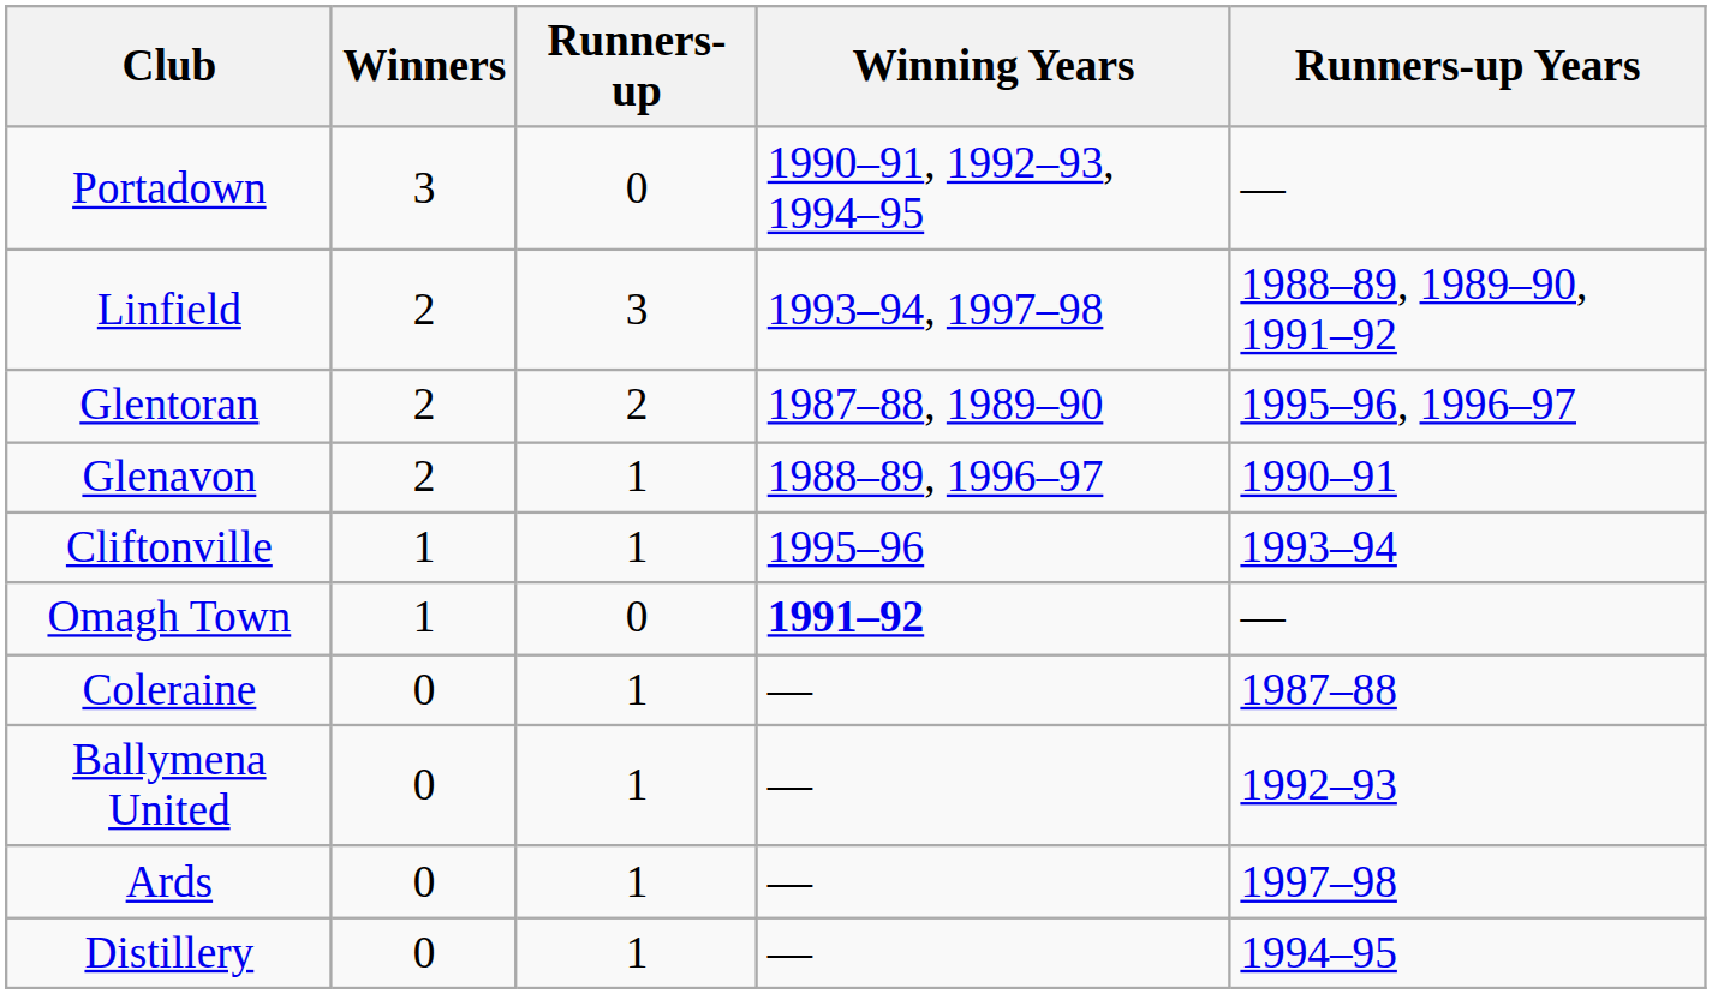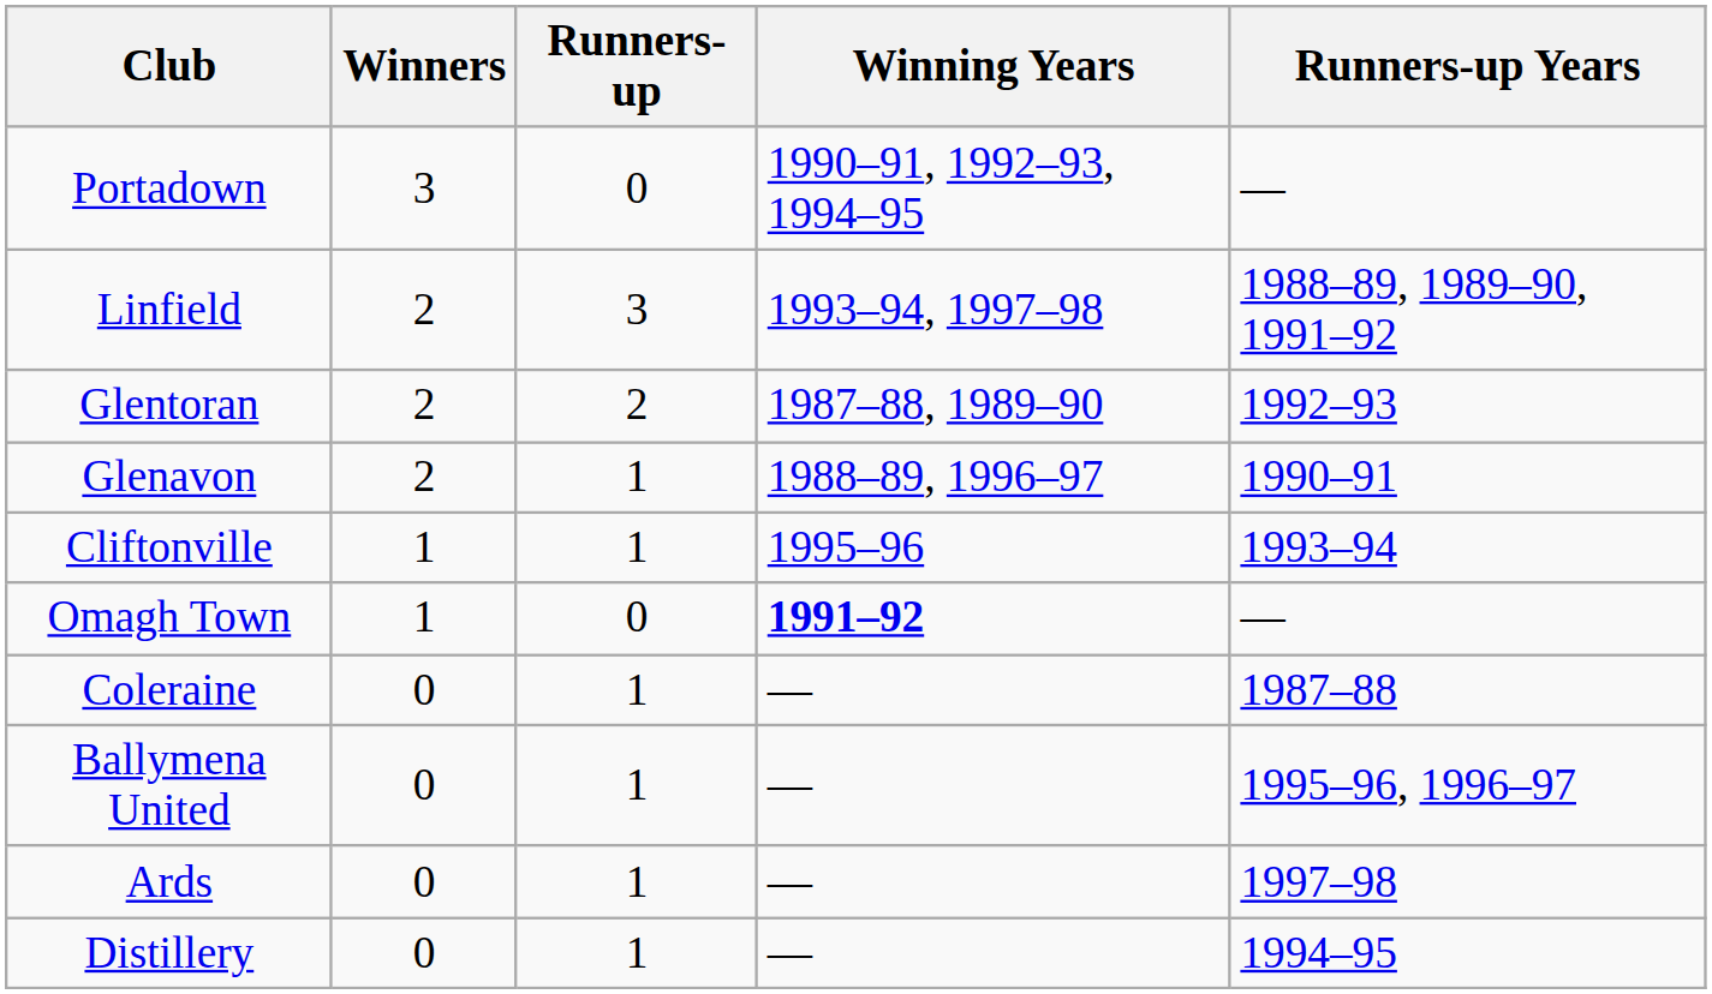Glentoran | Runners-up Years: 1995–96, 1996–97 -> 1992–93
Ballymena United | Runners-up Years: 1992–93 -> 1995–96, 1996–97
